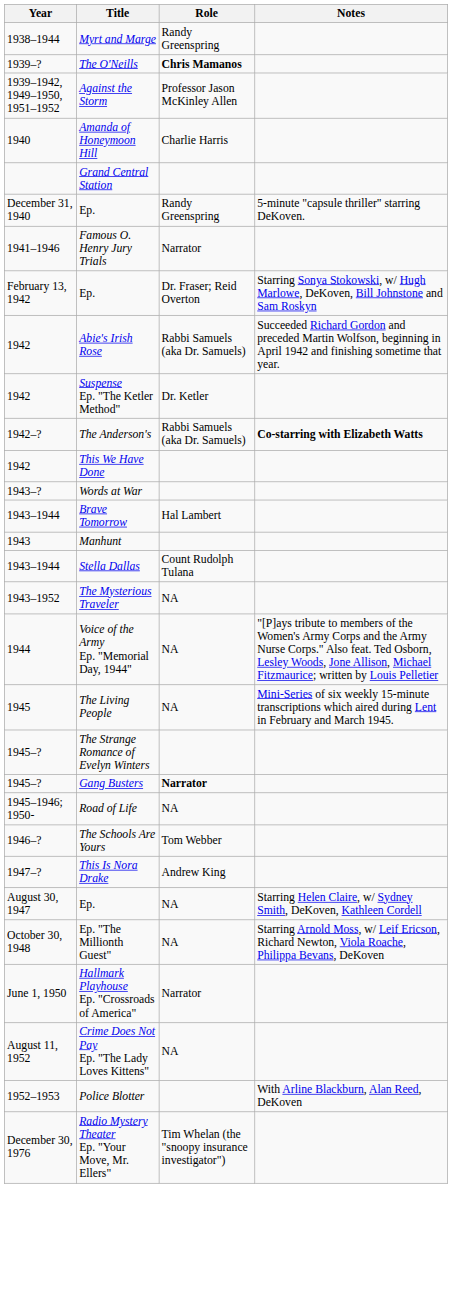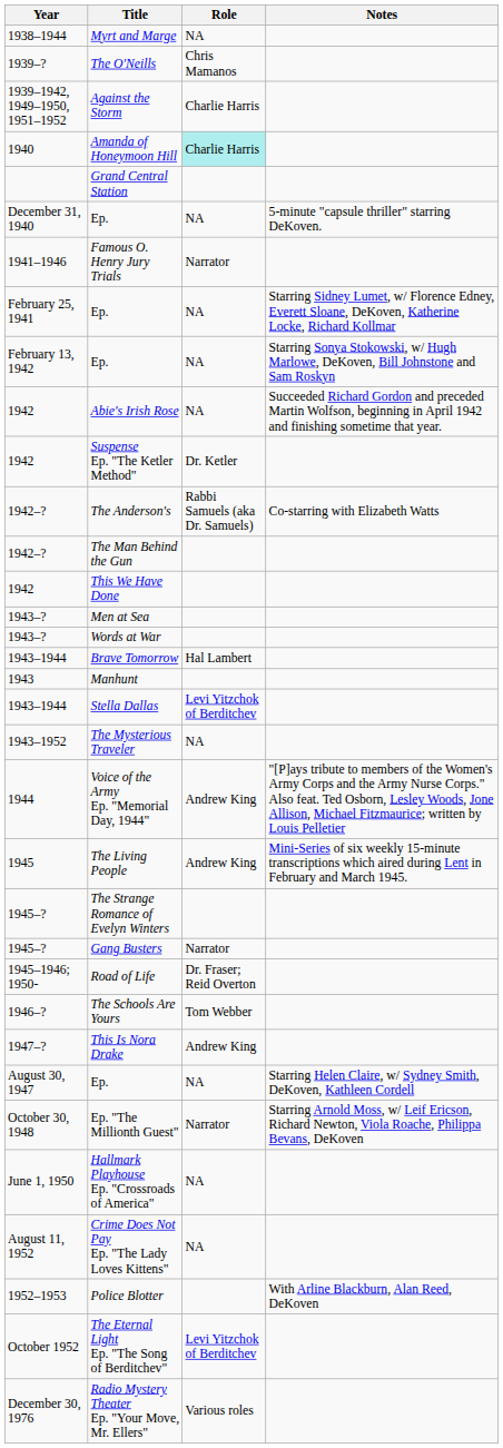Myrt and Marge | Role: Randy Greenspring -> NA
The O'Neills | Role: bold -> normal
Against the Storm | Role: Professor Jason McKinley Allen -> Charlie Harris
Amanda of Honeymoon Hill | Role: no background -> paleturquoise background
December 31, 1940 / Ep. | Role: Randy Greenspring -> NA
+ row: February 25, 1941 | Ep. | NA | Starring Sidney Lumet, w/ Florence Edney, Everett Sloane, DeKoven, Katherine Locke, Richard Kollmar
February 13, 1942 / Ep. | Role: Dr. Fraser; Reid Overton -> NA
Abie's Irish Rose | Role: Rabbi Samuels (aka Dr. Samuels) -> NA
The Anderson's | Notes: bold -> normal
+ row: 1942–? | The Man Behind the Gun
+ row: 1943–? | Men at Sea
Stella Dallas | Role: Count Rudolph Tulana -> Levi Yitzchok of Berditchev
Voice of the Army Ep. "Memorial Day, 1944" | Role: NA -> Andrew King
The Living People | Role: NA -> Andrew King
Gang Busters | Role: bold -> normal
Road of Life | Role: NA -> Dr. Fraser; Reid Overton
Ep. "The Millionth Guest" | Role: NA -> Narrator
Hallmark Playhouse Ep. "Crossroads of America" | Role: Narrator -> NA
+ row: October 1952 | The Eternal Light Ep. "The Song of Berditchev" | Levi Yitzchok of Berditchev
Radio Mystery Theater Ep. "Your Move, Mr. Ellers" | Role: Tim Whelan (the "snoopy insurance investigator") -> Various roles
